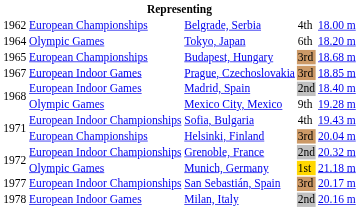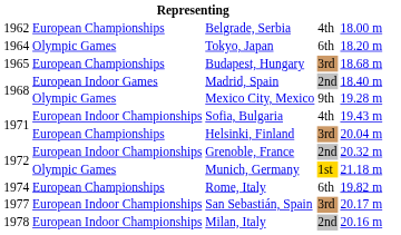- row: 1967 | European Indoor Games | Prague, Czechoslovakia | 3rd | 18.85 m
+ row: 1974 | European Championships | Rome, Italy | 6th | 19.82 m
Milan, Italy | column 2: European Indoor Games -> European Indoor Championships
